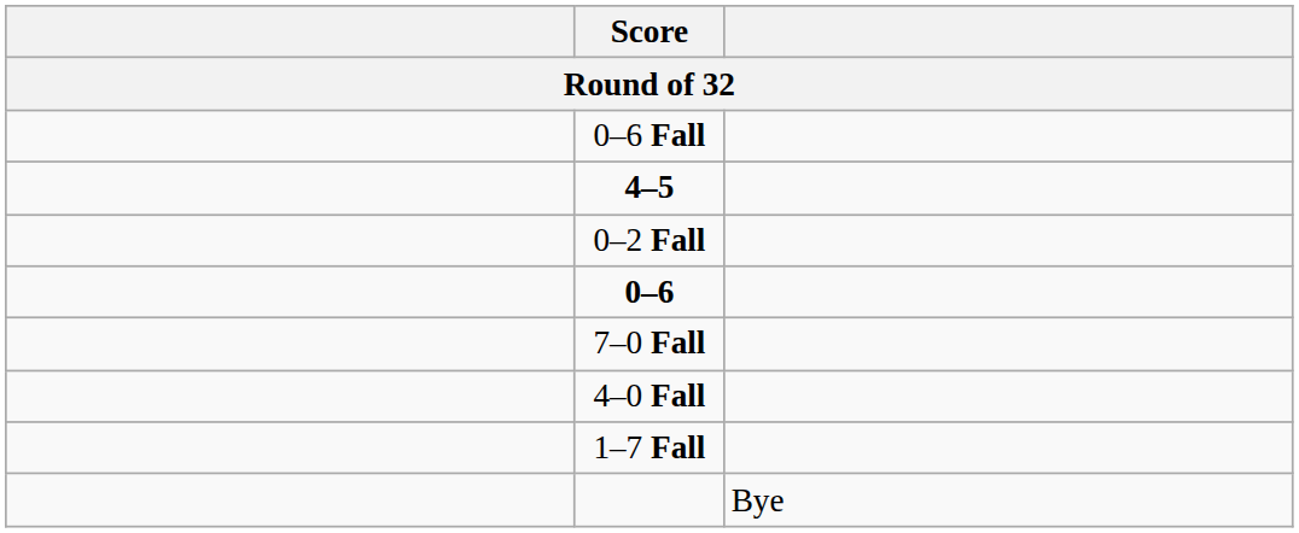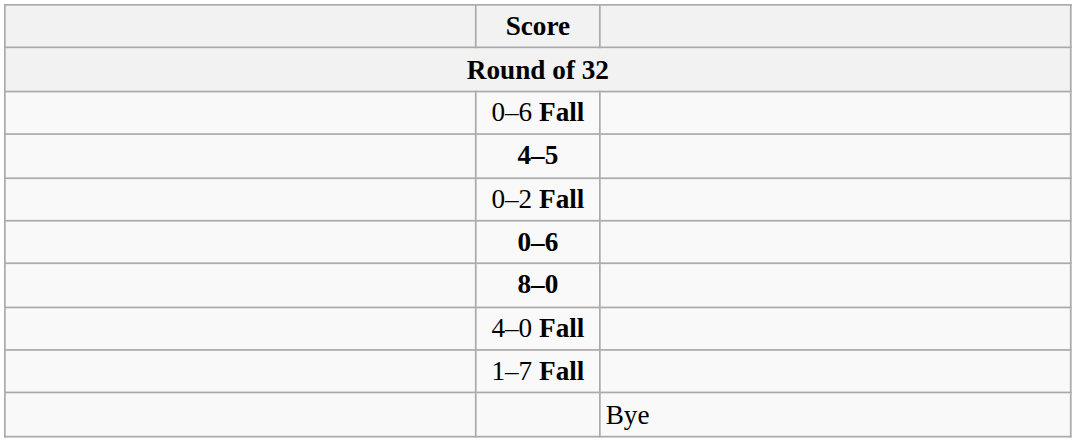- row: 7–0 Fall
+ row: 8–0
